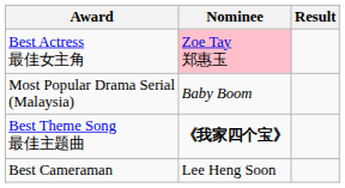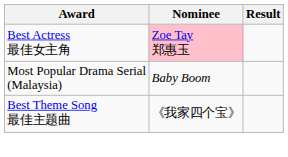Best Theme Song 最佳主题曲 | Nominee: bold -> normal
- row: Best Cameraman | Lee Heng Soon
